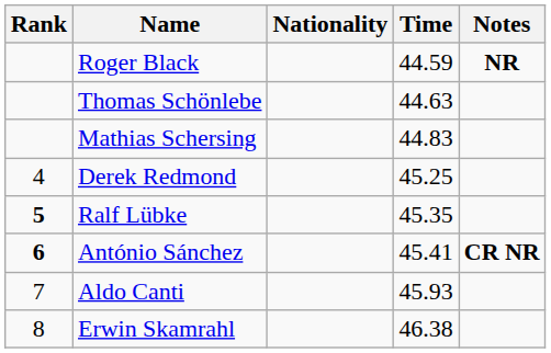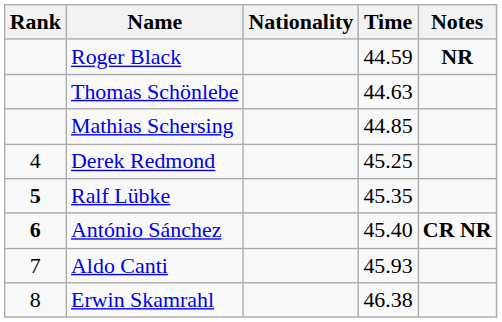Mathias Schersing | Time: 44.83 -> 44.85
António Sánchez | Time: 45.41 -> 45.40
